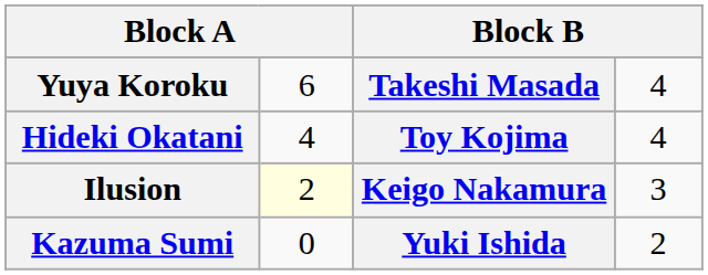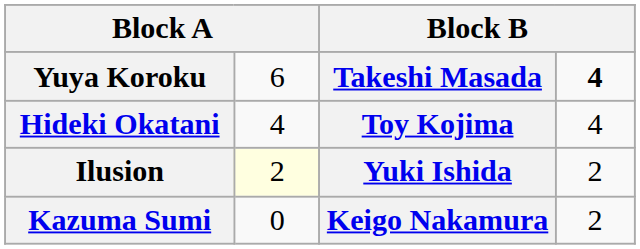Yuya Koroku | column 4: normal -> bold
Ilusion | column 3: Keigo Nakamura -> Yuki Ishida
Ilusion | column 4: 3 -> 2
Kazuma Sumi | column 3: Yuki Ishida -> Keigo Nakamura
